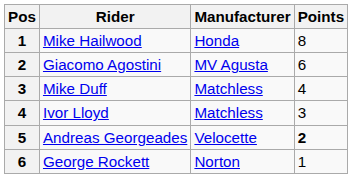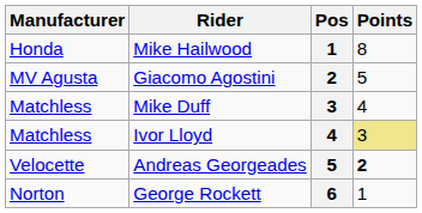columns swapped: Pos <-> Manufacturer
Giacomo Agostini | Points: 6 -> 5
Ivor Lloyd | Points: no background -> khaki background
